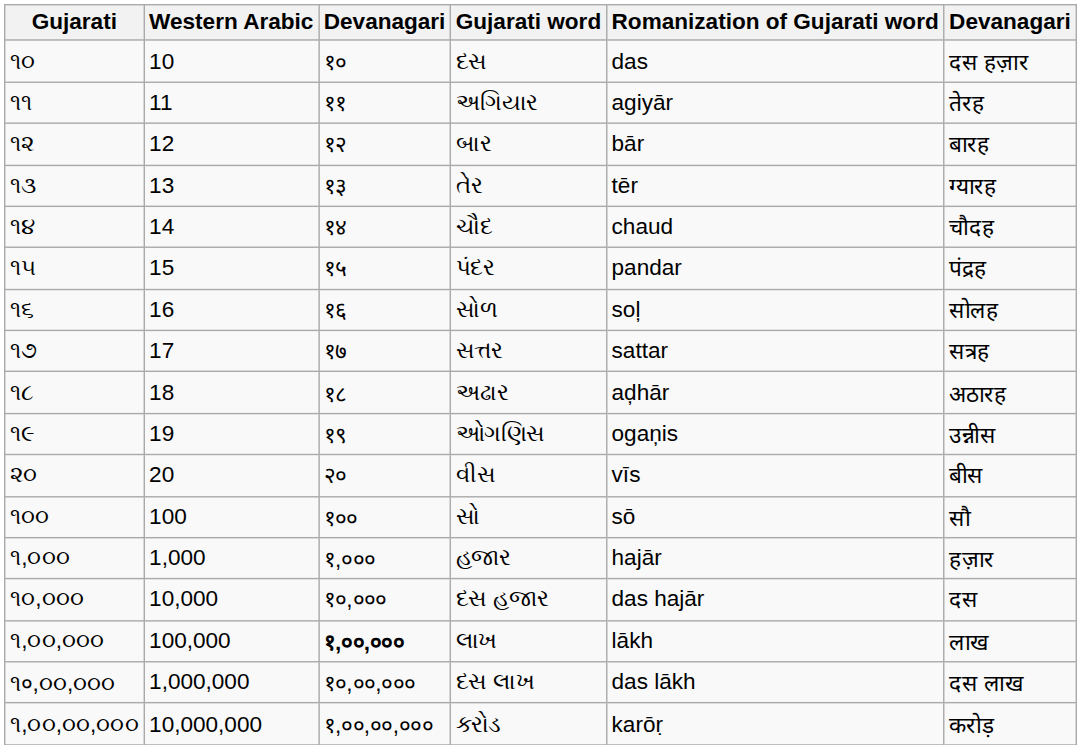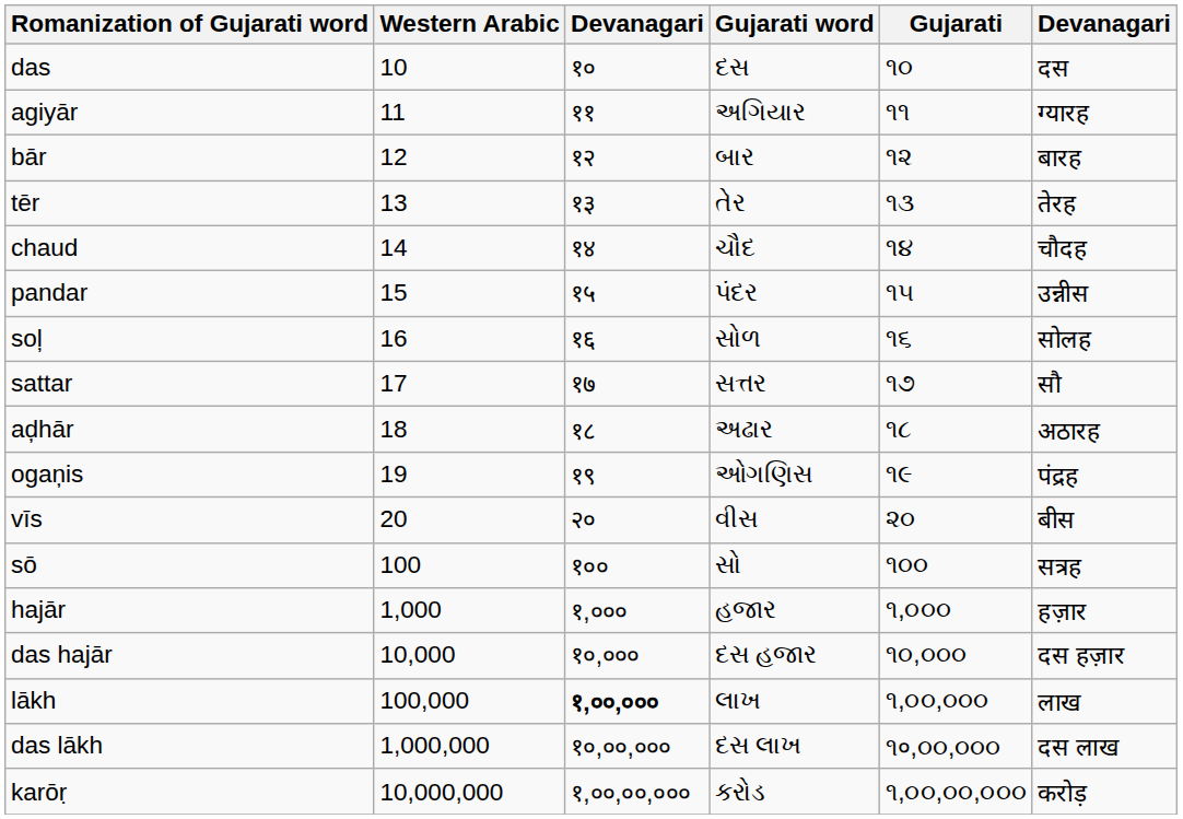columns swapped: Gujarati <-> Romanization of Gujarati word
દસ | column 6: दस हज़ार -> दस
અગિયાર | column 6: तेरह -> ग्यारह
તેર | column 6: ग्यारह -> तेरह
પંદર | column 6: पंद्रह -> उन्नीस
સત્તર | column 6: सत्रह -> सौ
ઓગણિસ | column 6: उन्नीस -> पंद्रह
સો | column 6: सौ -> सत्रह
દસ હજાર | column 6: दस -> दस हज़ार
